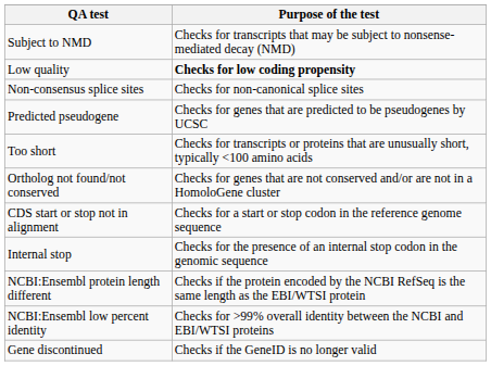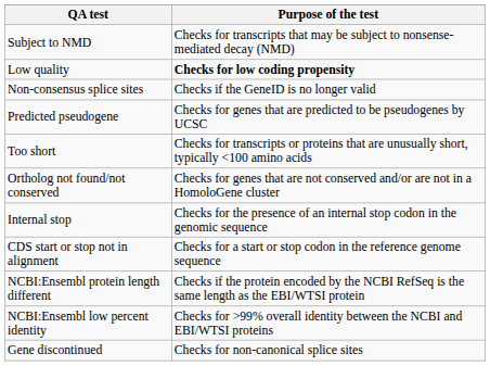Non-consensus splice sites | Purpose of the test: Checks for non-canonical splice sites -> Checks if the GeneID is no longer valid
rows swapped: CDS start or stop not in alignment <-> Internal stop
Gene discontinued | Purpose of the test: Checks if the GeneID is no longer valid -> Checks for non-canonical splice sites
